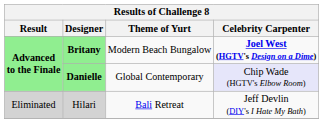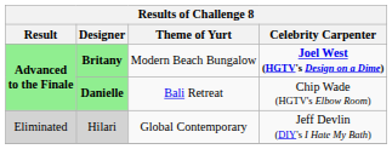Danielle | Theme of Yurt: Global Contemporary -> Bali Retreat
Danielle | Celebrity Carpenter: lavender background -> no background
Hilari | Theme of Yurt: Bali Retreat -> Global Contemporary
